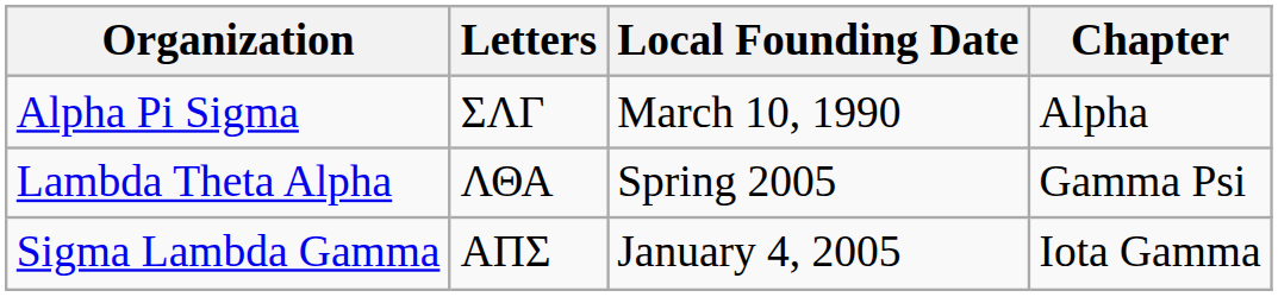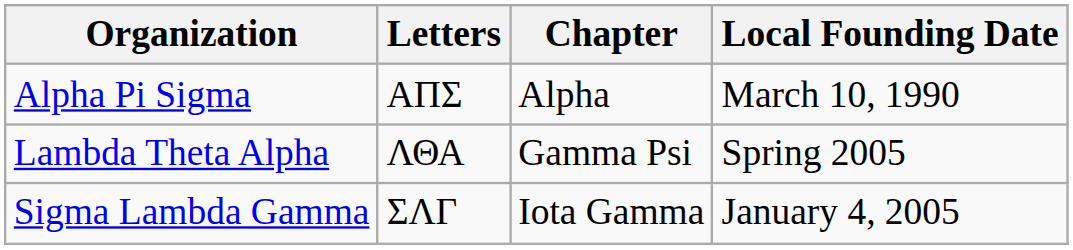columns swapped: Chapter <-> Local Founding Date
Alpha Pi Sigma | Letters: ΣΛΓ -> ΑΠΣ
Sigma Lambda Gamma | Letters: ΑΠΣ -> ΣΛΓ
